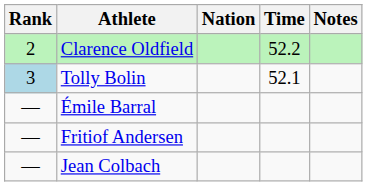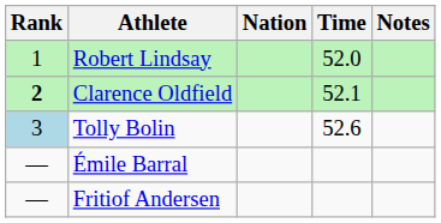+ row: 1 | Robert Lindsay | 52.0
Clarence Oldfield | Rank: normal -> bold
Clarence Oldfield | Time: 52.2 -> 52.1
Tolly Bolin | Time: 52.1 -> 52.6
- row: — | Jean Colbach
